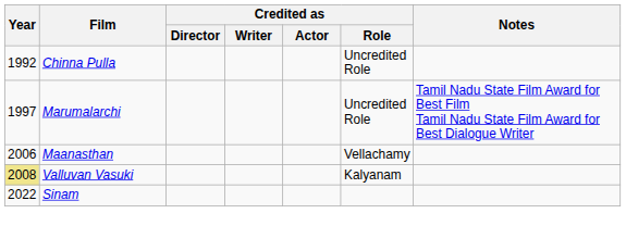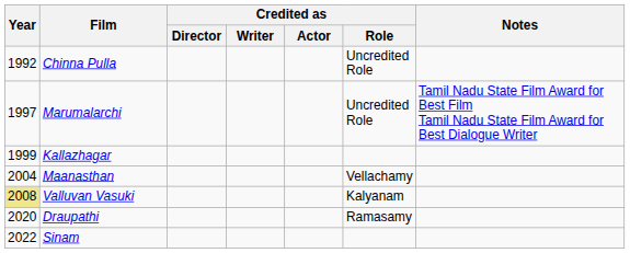+ row: 1999 | Kallazhagar
Maanasthan | Year: 2006 -> 2004
+ row: 2020 | Draupathi | Ramasamy
